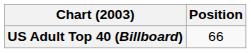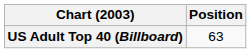US Adult Top 40 (Billboard) | Position: 66 -> 63
